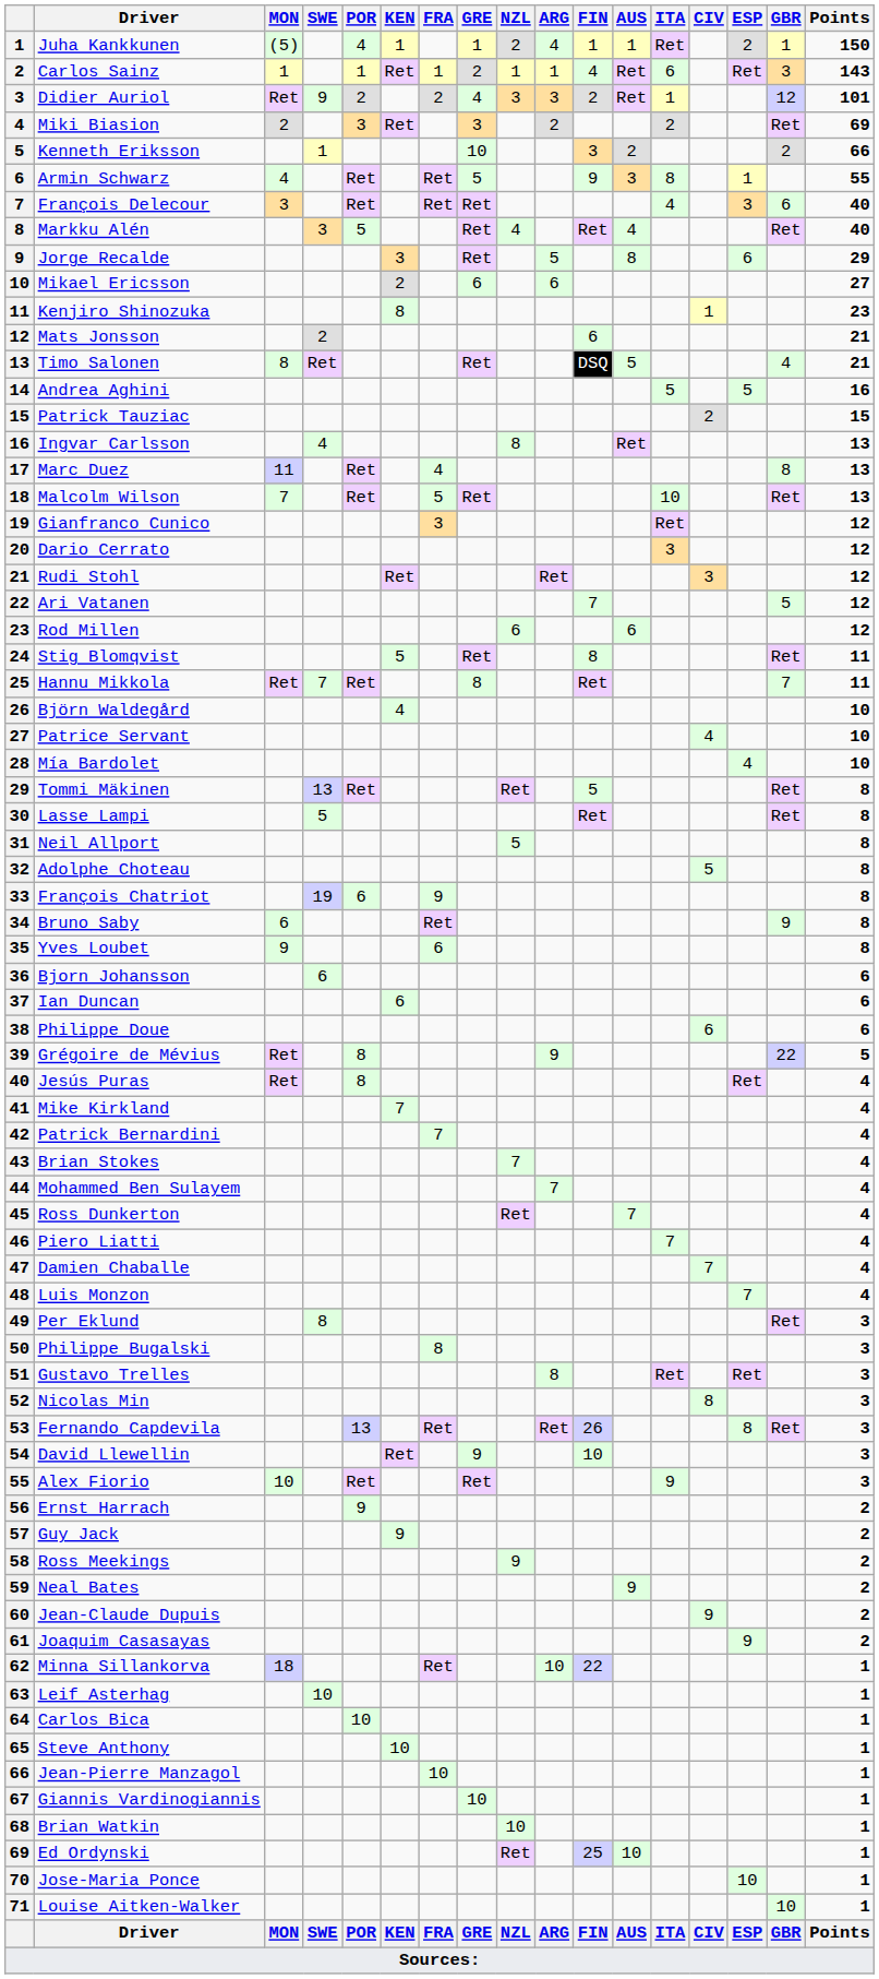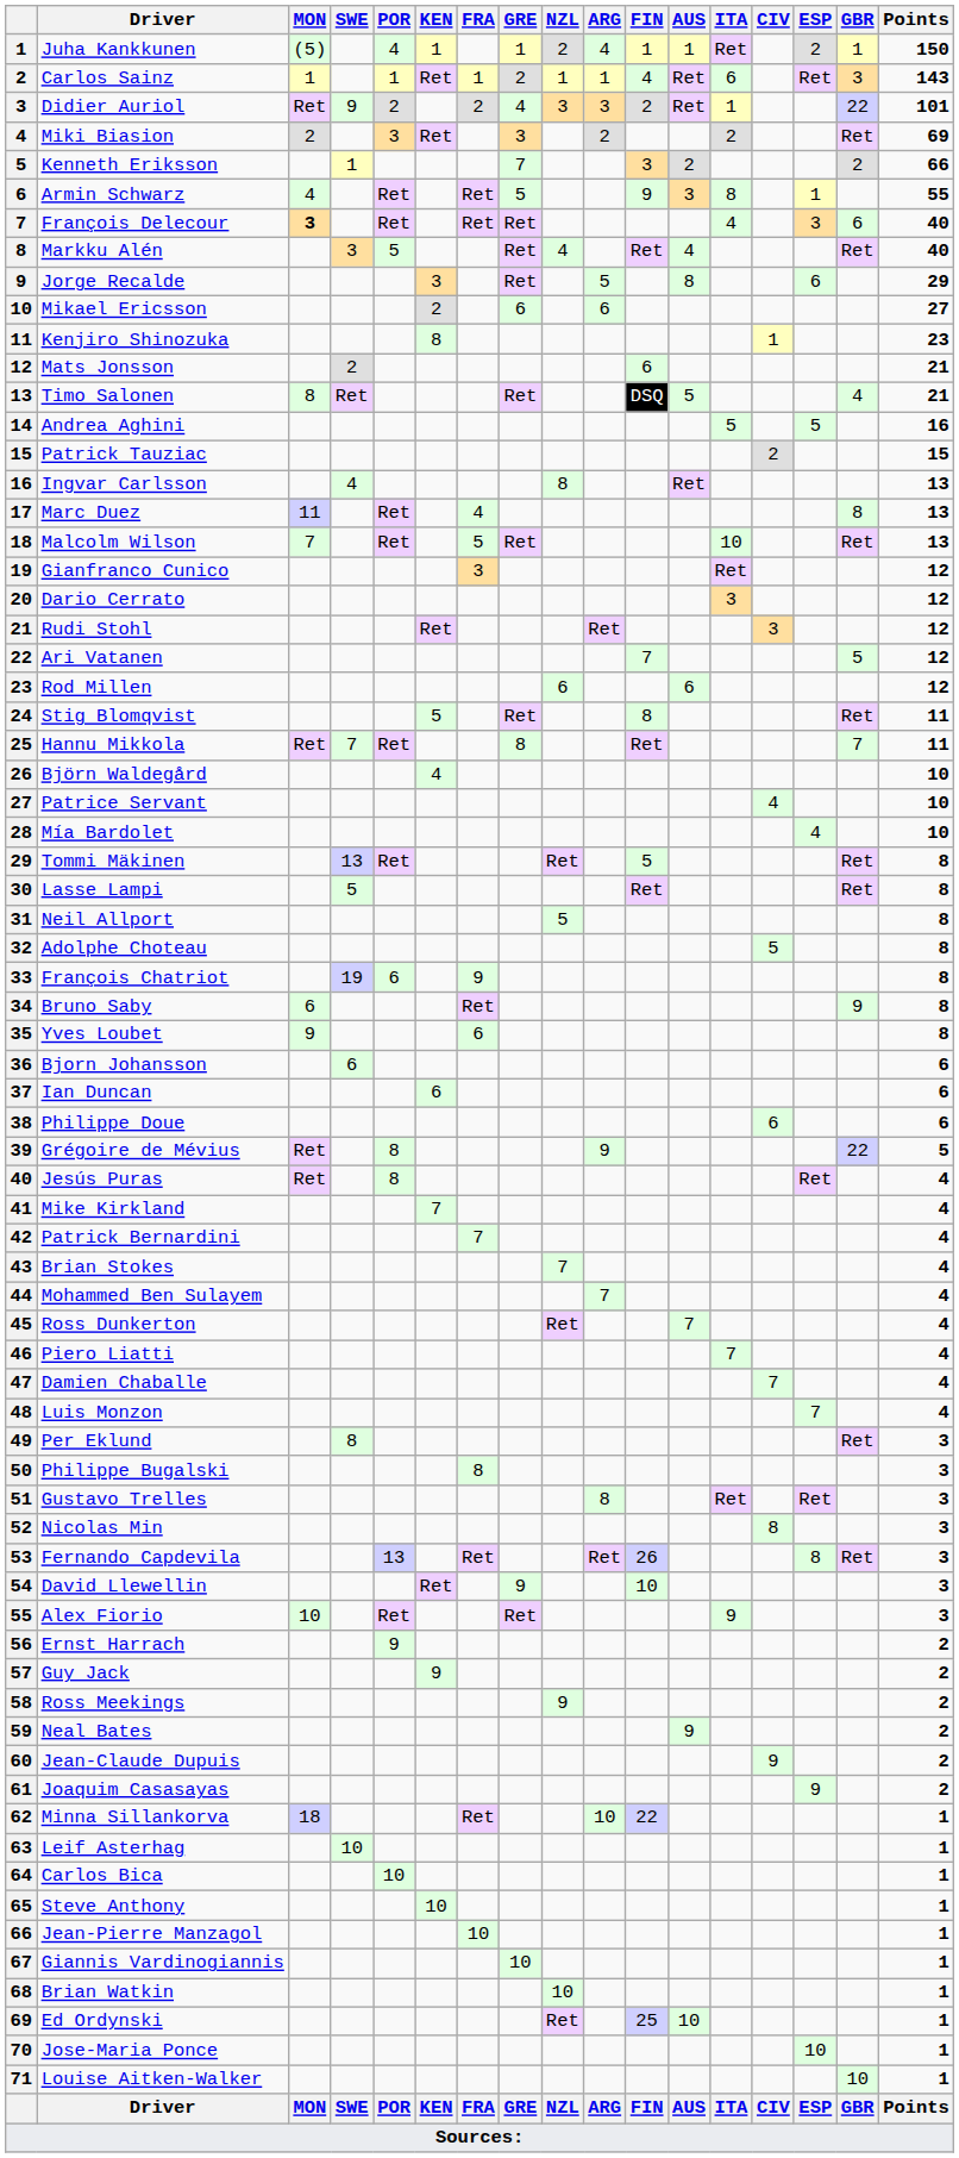Didier Auriol | GBR: 12 -> 22
Kenneth Eriksson | GRE: 10 -> 7
François Delecour | MON: normal -> bold
